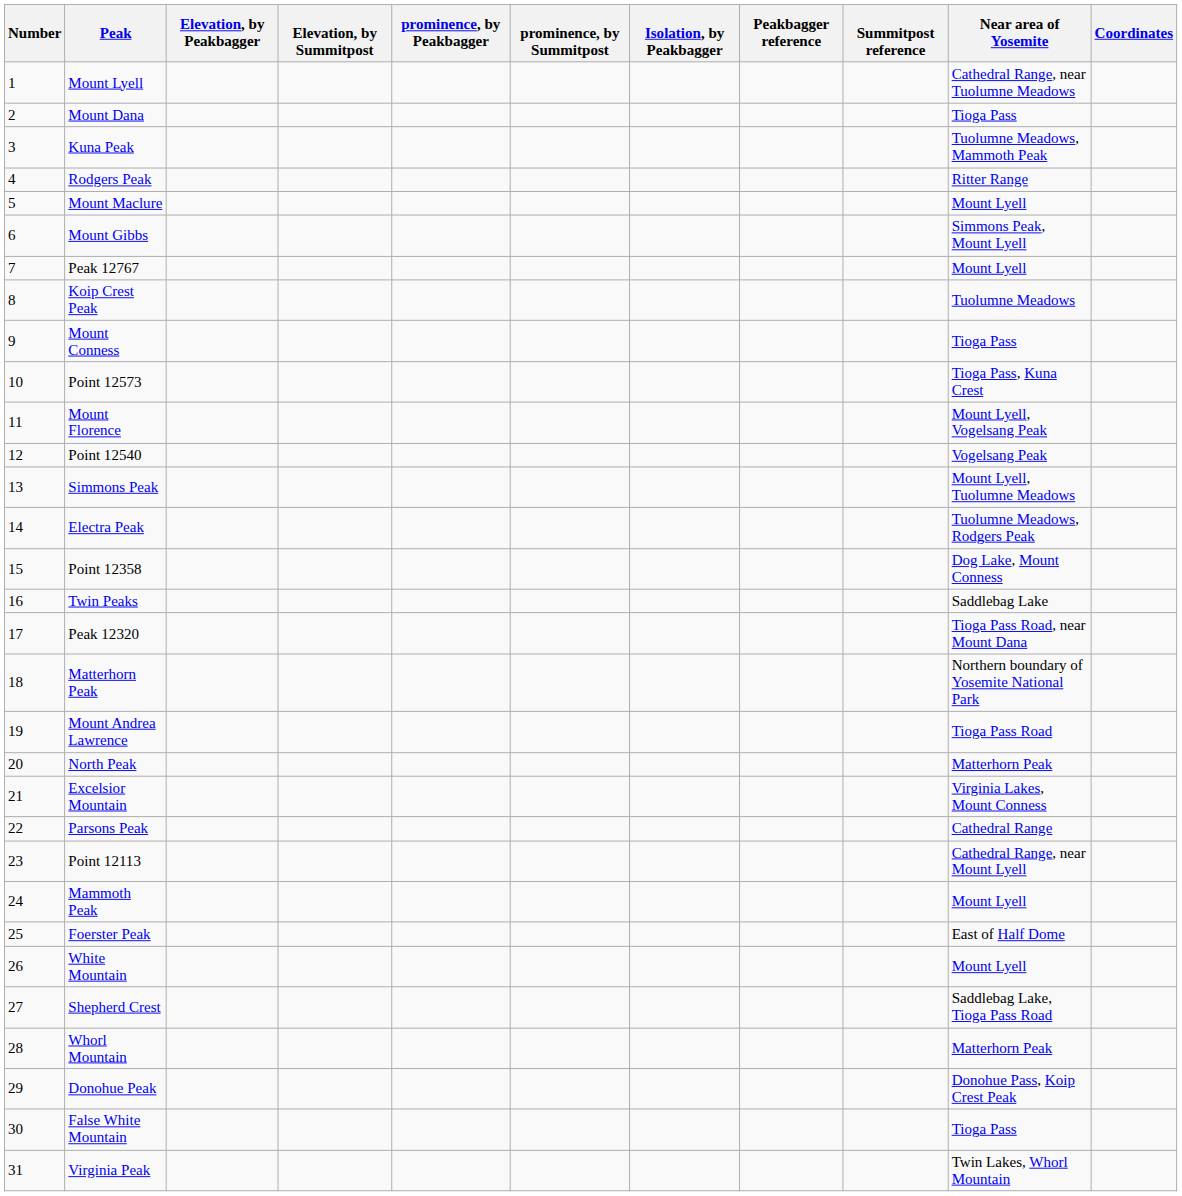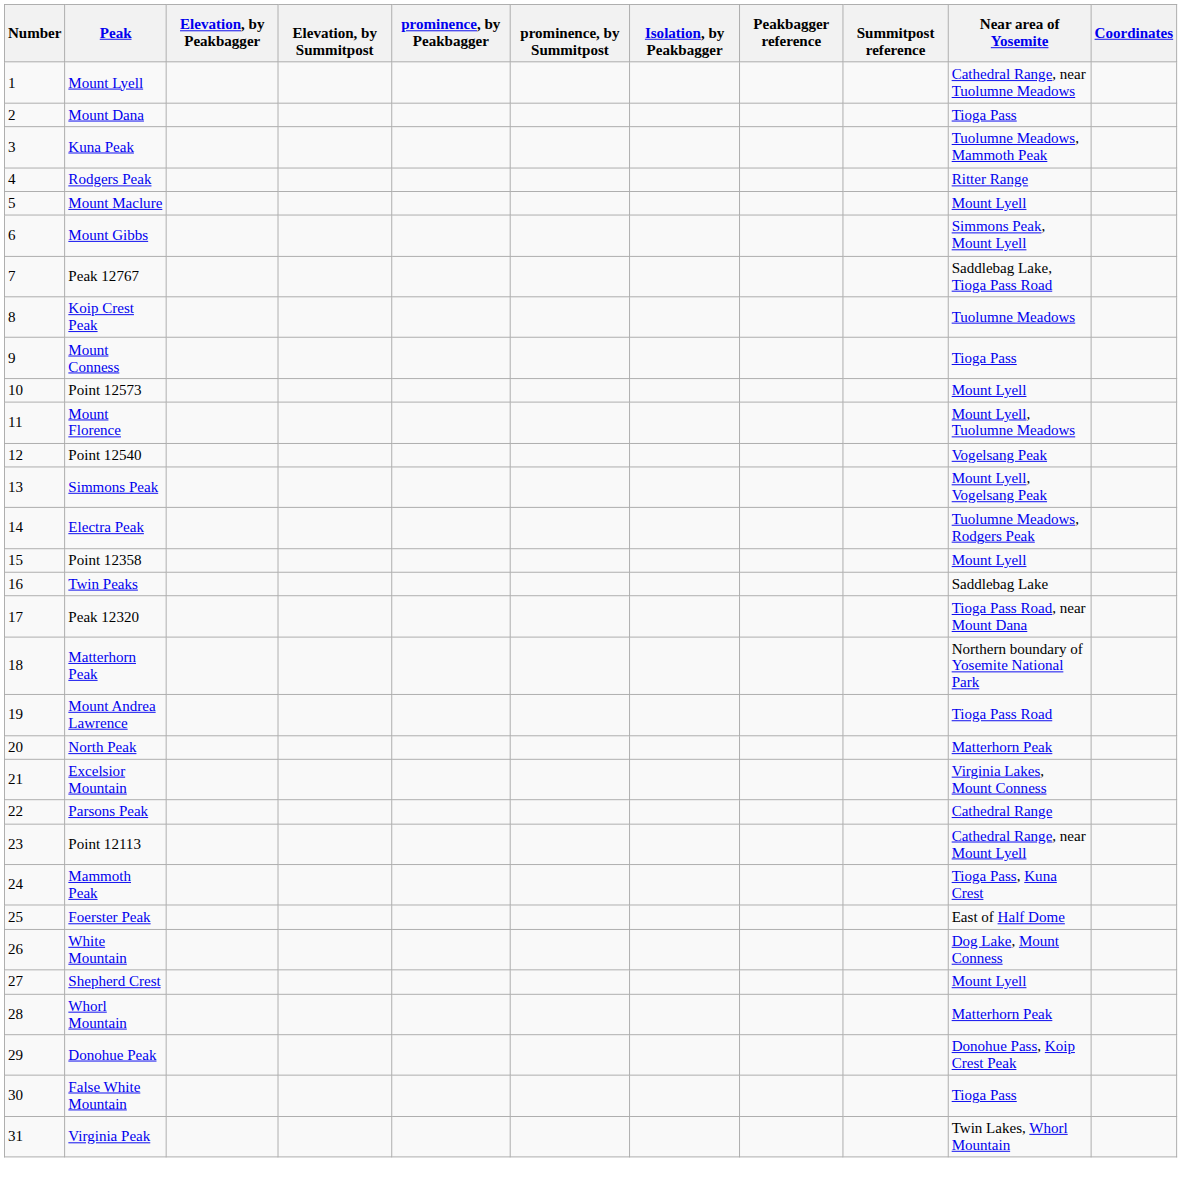Peak 12767 | Near area of Yosemite: Mount Lyell -> Saddlebag Lake, Tioga Pass Road
Point 12573 | Near area of Yosemite: Tioga Pass, Kuna Crest -> Mount Lyell
Mount Florence | Near area of Yosemite: Mount Lyell, Vogelsang Peak -> Mount Lyell, Tuolumne Meadows
Simmons Peak | Near area of Yosemite: Mount Lyell, Tuolumne Meadows -> Mount Lyell, Vogelsang Peak
Point 12358 | Near area of Yosemite: Dog Lake, Mount Conness -> Mount Lyell
Mammoth Peak | Near area of Yosemite: Mount Lyell -> Tioga Pass, Kuna Crest
White Mountain | Near area of Yosemite: Mount Lyell -> Dog Lake, Mount Conness
Shepherd Crest | Near area of Yosemite: Saddlebag Lake, Tioga Pass Road -> Mount Lyell
